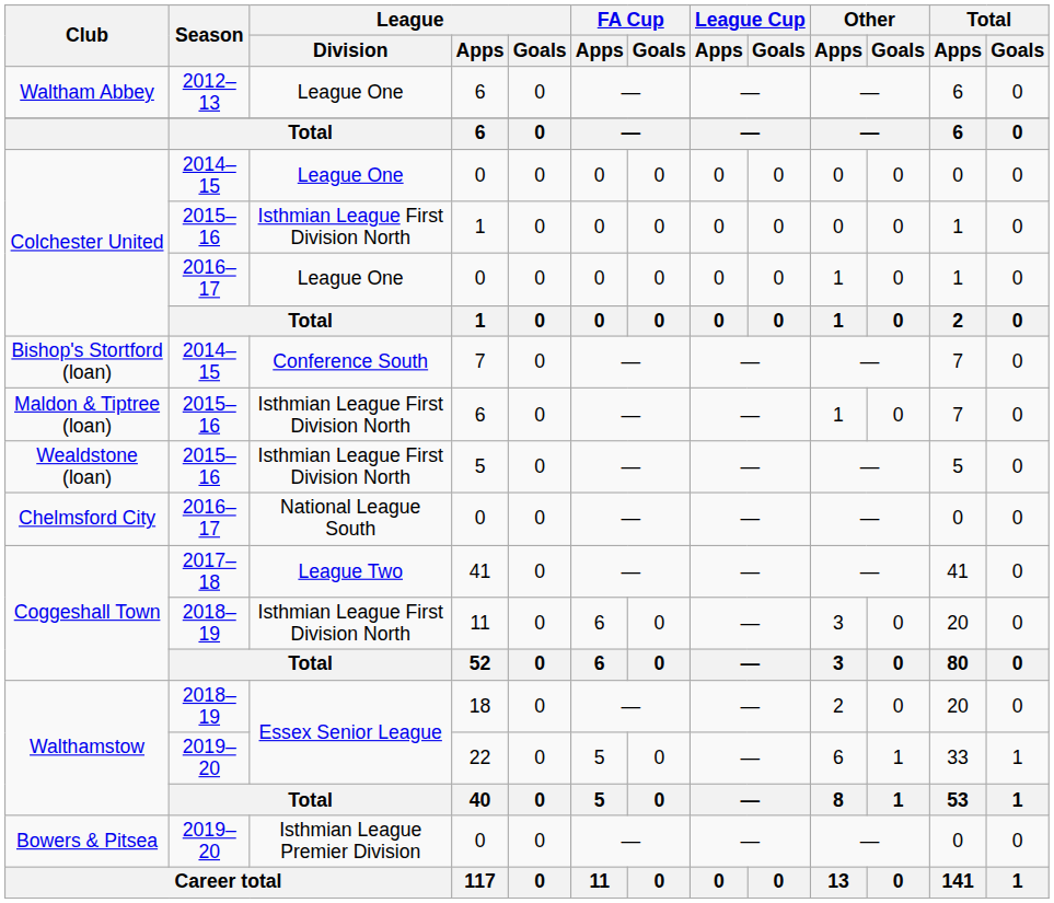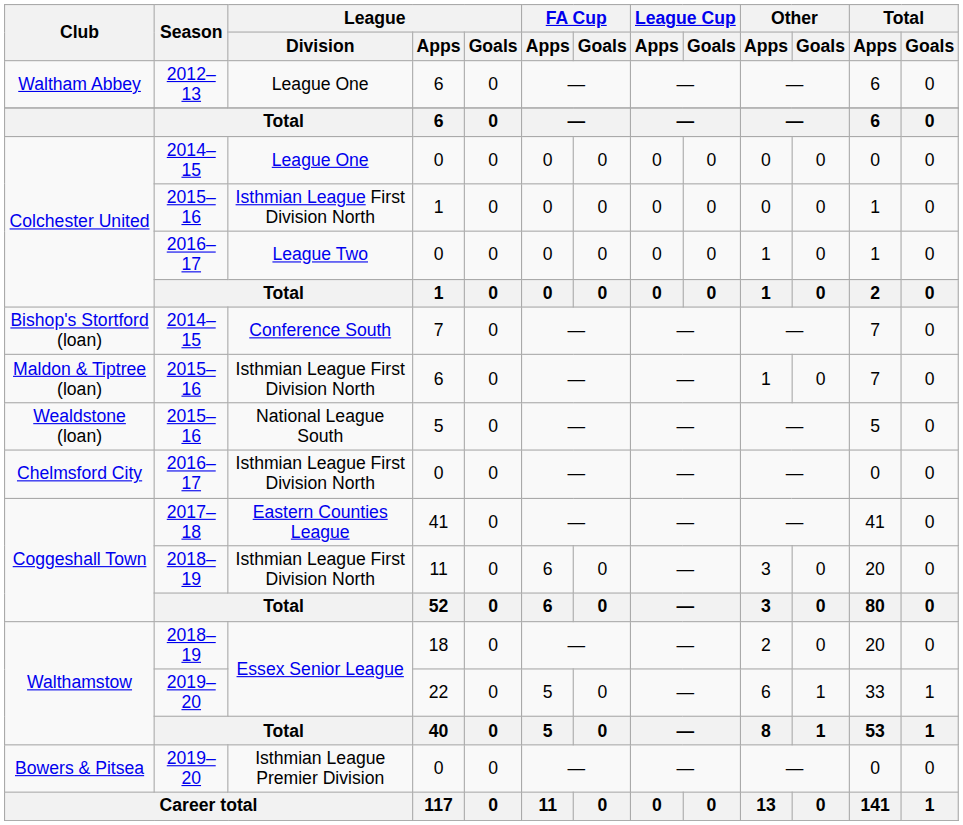Colchester United / 2016–17 | League / Division: League One -> League Two
Wealdstone (loan) | League / Division: Isthmian League First Division North -> National League South
Chelmsford City | League / Division: National League South -> Isthmian League First Division North
Coggeshall Town / 2017–18 | League / Division: League Two -> Eastern Counties League
